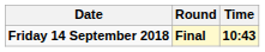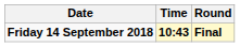columns swapped: Time <-> Round
